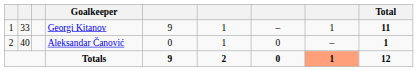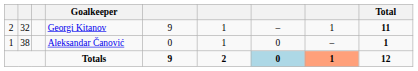Georgi Kitanov | column 1: 1 -> 2
Georgi Kitanov | column 2: 33 -> 32
Aleksandar Čanović | column 1: 2 -> 1
Aleksandar Čanović | column 2: 40 -> 38
Totals | column 7: no background -> lightblue background
